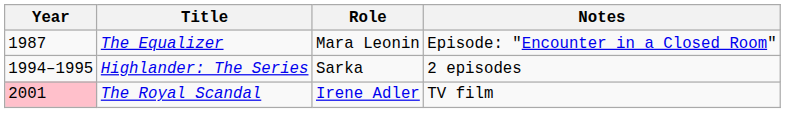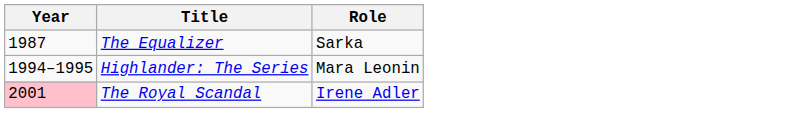- column: Notes | Episode: "Encounter in a Closed Room" | 2 episodes | TV film
The Equalizer | Role: Mara Leonin -> Sarka
Highlander: The Series | Role: Sarka -> Mara Leonin
